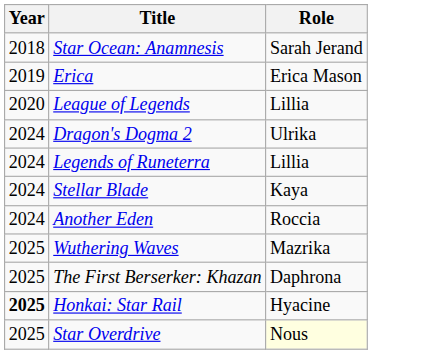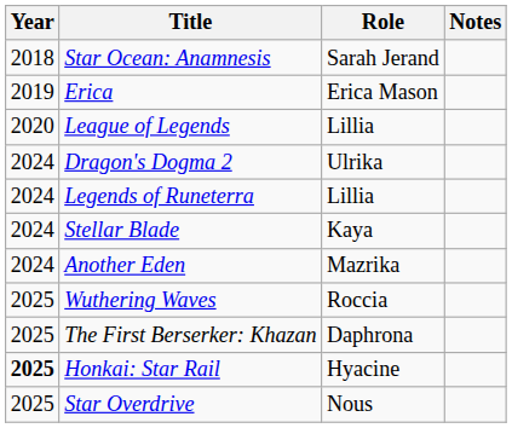+ column: Notes
Another Eden | Role: Roccia -> Mazrika
Wuthering Waves | Role: Mazrika -> Roccia
Star Overdrive | Role: lightyellow background -> no background
